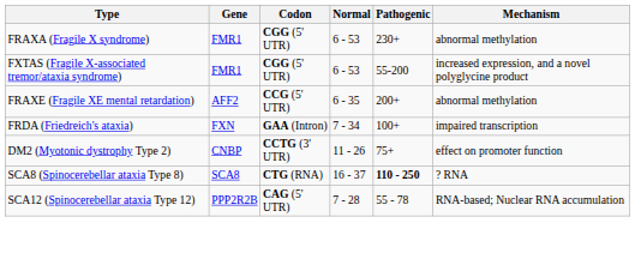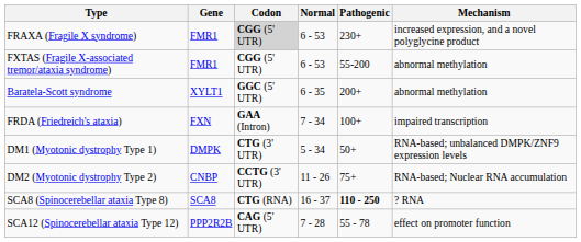FRAXA (Fragile X syndrome) | Codon: no background -> lightgrey background
FRAXA (Fragile X syndrome) | Mechanism: abnormal methylation -> increased expression, and a novel polyglycine product
FXTAS (Fragile X-associated tremor/ataxia syndrome) | Mechanism: increased expression, and a novel polyglycine product -> abnormal methylation
- row: FRAXE (Fragile XE mental retardation) | AFF2 | CCG (5' UTR) | 6 - 35 | 200+ | abnormal methylation
+ row: Baratela-Scott syndrome | XYLT1 | GGC (5' UTR) | 6 - 35 | 200+ | abnormal methylation
+ row: DM1 (Myotonic dystrophy Type 1) | DMPK | CTG (3' UTR) | 5 - 34 | 50+ | RNA-based; unbalanced DMPK/ZNF9 expression levels
DM2 (Myotonic dystrophy Type 2) | Mechanism: effect on promoter function -> RNA-based; Nuclear RNA accumulation
SCA12 (Spinocerebellar ataxia Type 12) | Mechanism: RNA-based; Nuclear RNA accumulation -> effect on promoter function
